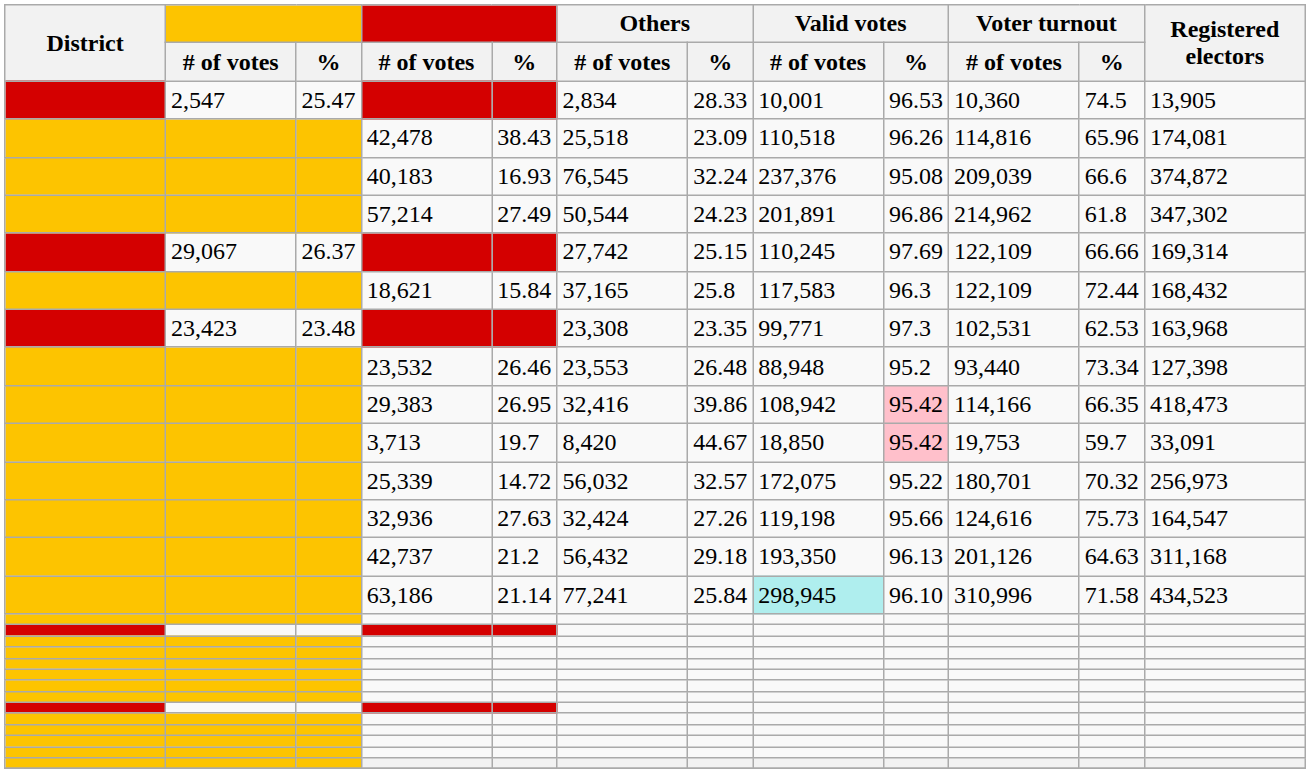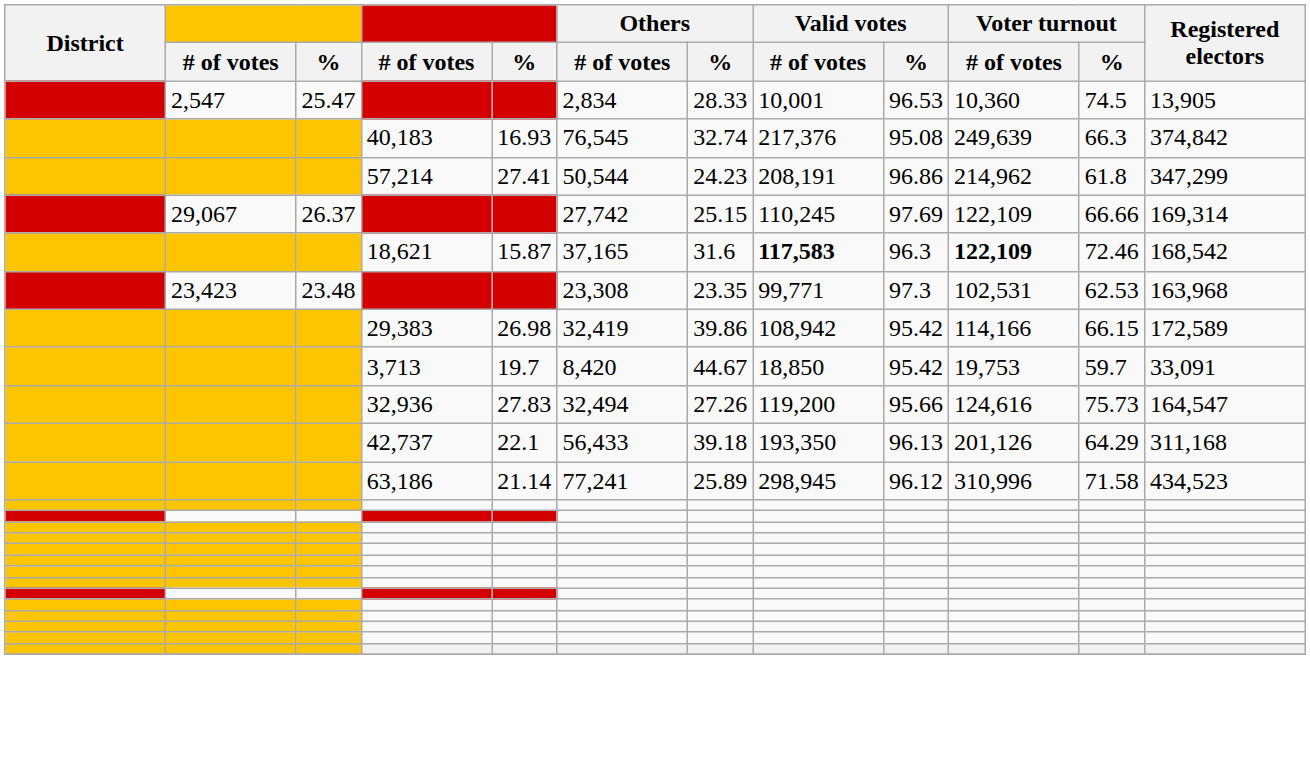- row: 42,478 | 38.43 | 25,518 | 23.09 | 110,518 | 96.26 | 114,816 | 65.96 | 174,081
40,183 | Others / %: 32.24 -> 32.74
40,183 | Valid votes / # of votes: 237,376 -> 217,376
40,183 | Voter turnout / # of votes: 209,039 -> 249,639
40,183 | Voter turnout / %: 66.6 -> 66.3
40,183 | Registered electors: 374,872 -> 374,842
57,214 | column 5: 27.49 -> 27.41
57,214 | Valid votes / # of votes: 201,891 -> 208,191
57,214 | Registered electors: 347,302 -> 347,299
18,621 | column 5: 15.84 -> 15.87
18,621 | Others / %: 25.8 -> 31.6
18,621 | Valid votes / # of votes: normal -> bold
18,621 | Voter turnout / # of votes: normal -> bold
18,621 | Voter turnout / %: 72.44 -> 72.46
18,621 | Registered electors: 168,432 -> 168,542
- row: 23,532 | 26.46 | 23,553 | 26.48 | 88,948 | 95.2 | 93,440 | 73.34 | 127,398
29,383 | column 5: 26.95 -> 26.98
29,383 | Others / # of votes: 32,416 -> 32,419
29,383 | Valid votes / %: pink background -> no background
29,383 | Voter turnout / %: 66.35 -> 66.15
29,383 | Registered electors: 418,473 -> 172,589
3,713 | Valid votes / %: pink background -> no background
- row: 25,339 | 14.72 | 56,032 | 32.57 | 172,075 | 95.22 | 180,701 | 70.32 | 256,973
32,936 | column 5: 27.63 -> 27.83
32,936 | Others / # of votes: 32,424 -> 32,494
32,936 | Valid votes / # of votes: 119,198 -> 119,200
42,737 | column 5: 21.2 -> 22.1
42,737 | Others / # of votes: 56,432 -> 56,433
42,737 | Others / %: 29.18 -> 39.18
42,737 | Voter turnout / %: 64.63 -> 64.29
63,186 | Others / %: 25.84 -> 25.89
63,186 | Valid votes / # of votes: paleturquoise background -> no background
63,186 | Valid votes / %: 96.10 -> 96.12
